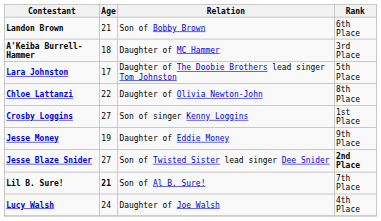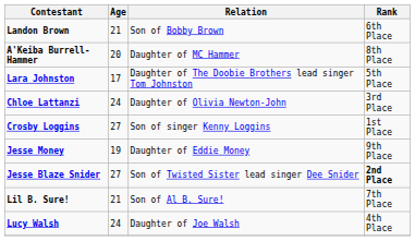A'Keiba Burrell-Hammer | Age: 18 -> 20
A'Keiba Burrell-Hammer | Rank: 3rd Place -> 8th Place
Chloe Lattanzi | Age: 22 -> 24
Chloe Lattanzi | Rank: 8th Place -> 3rd Place
Lil B. Sure! | Age: bold -> normal
